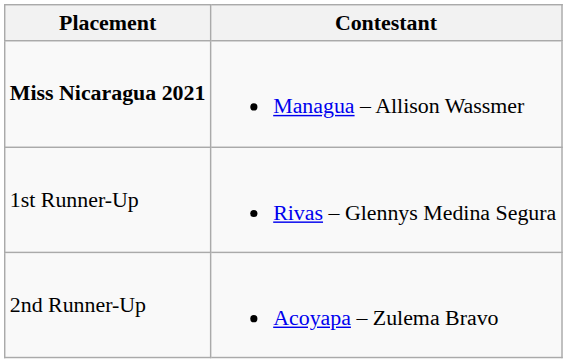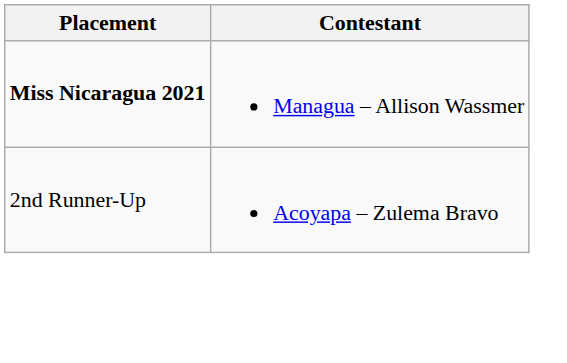- row: 1st Runner-Up | Rivas – Glennys Medina Segura
